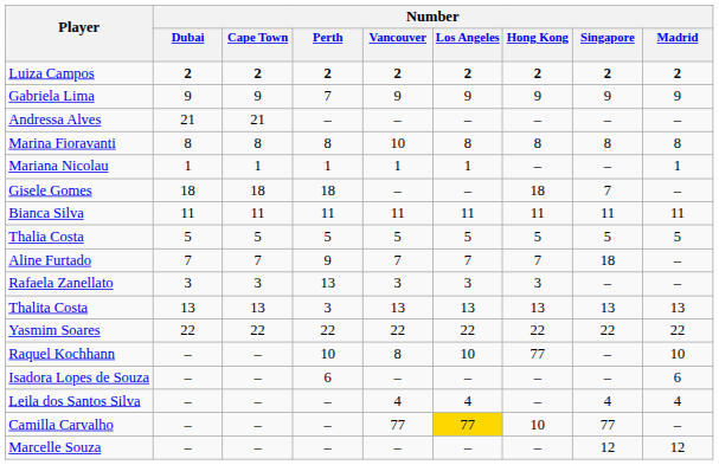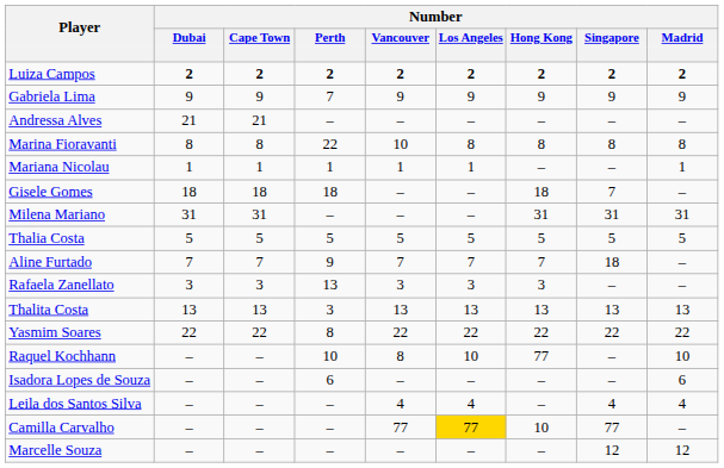Marina Fioravanti | Number / Perth: 8 -> 22
- row: Bianca Silva | 11 | 11 | 11 | 11 | 11 | 11 | 11 | 11
+ row: Milena Mariano | 31 | 31 | – | – | – | 31 | 31 | 31
Yasmim Soares | Number / Perth: 22 -> 8
